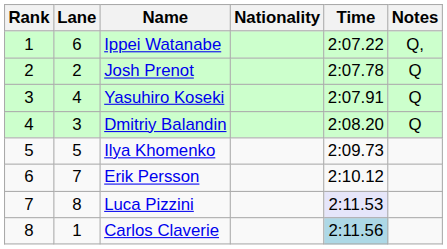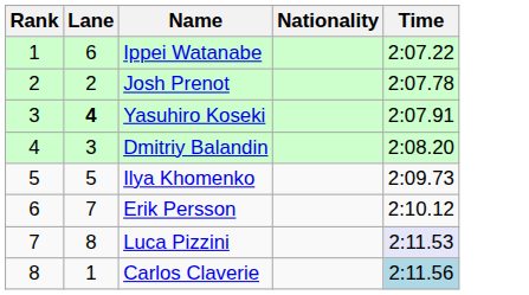- column: Notes | Q, | Q | Q | Q
Yasuhiro Koseki | Lane: normal -> bold
